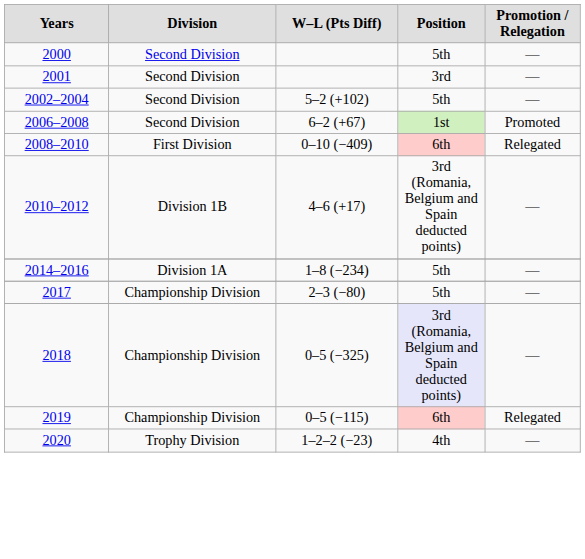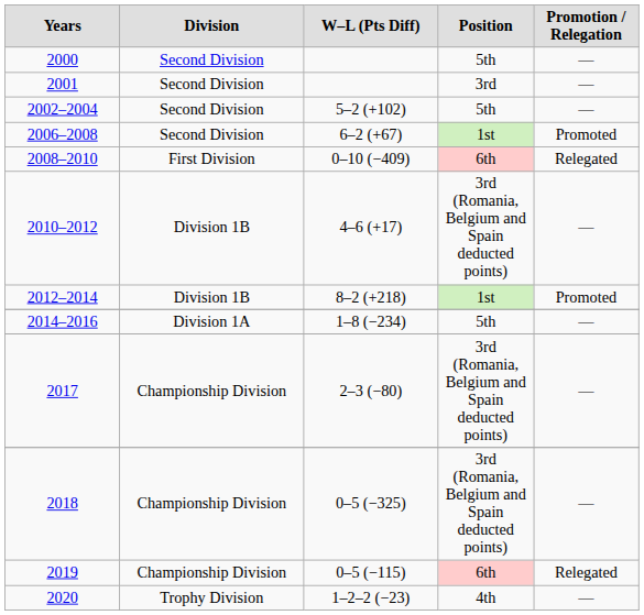+ row: 2012–2014 | Division 1B | 8–2 (+218) | 1st | Promoted
2017 | Position: 5th -> 3rd (Romania, Belgium and Spain deducted points)
2018 | Position: lavender background -> no background
